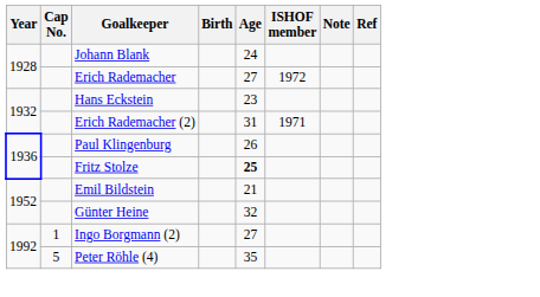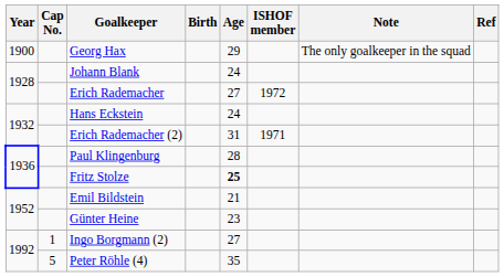+ row: 1900 | Georg Hax | 29 | The only goalkeeper in the squad
Hans Eckstein | Age: 23 -> 24
Paul Klingenburg | Age: 26 -> 28
Günter Heine | Age: 32 -> 23
